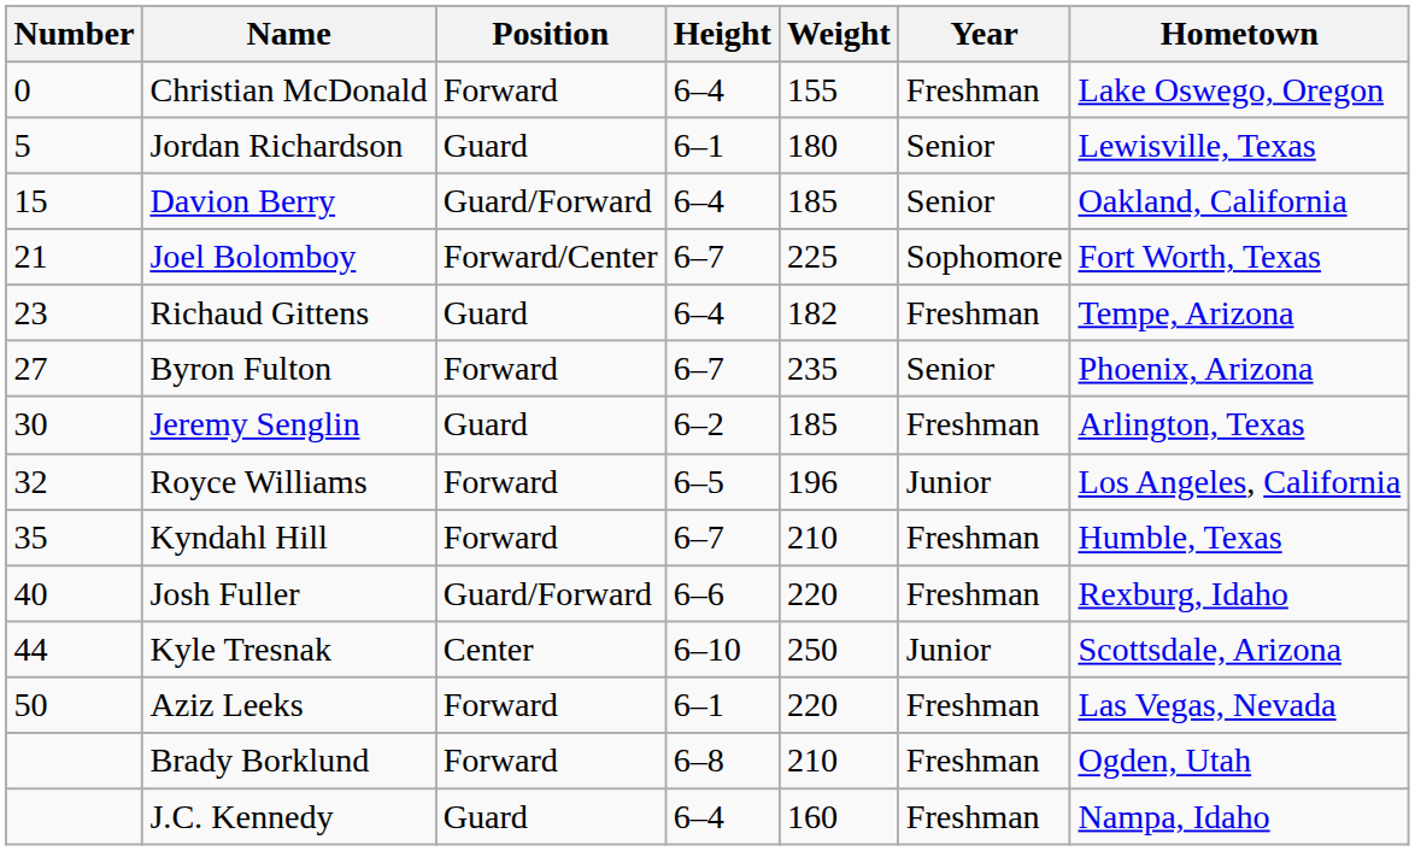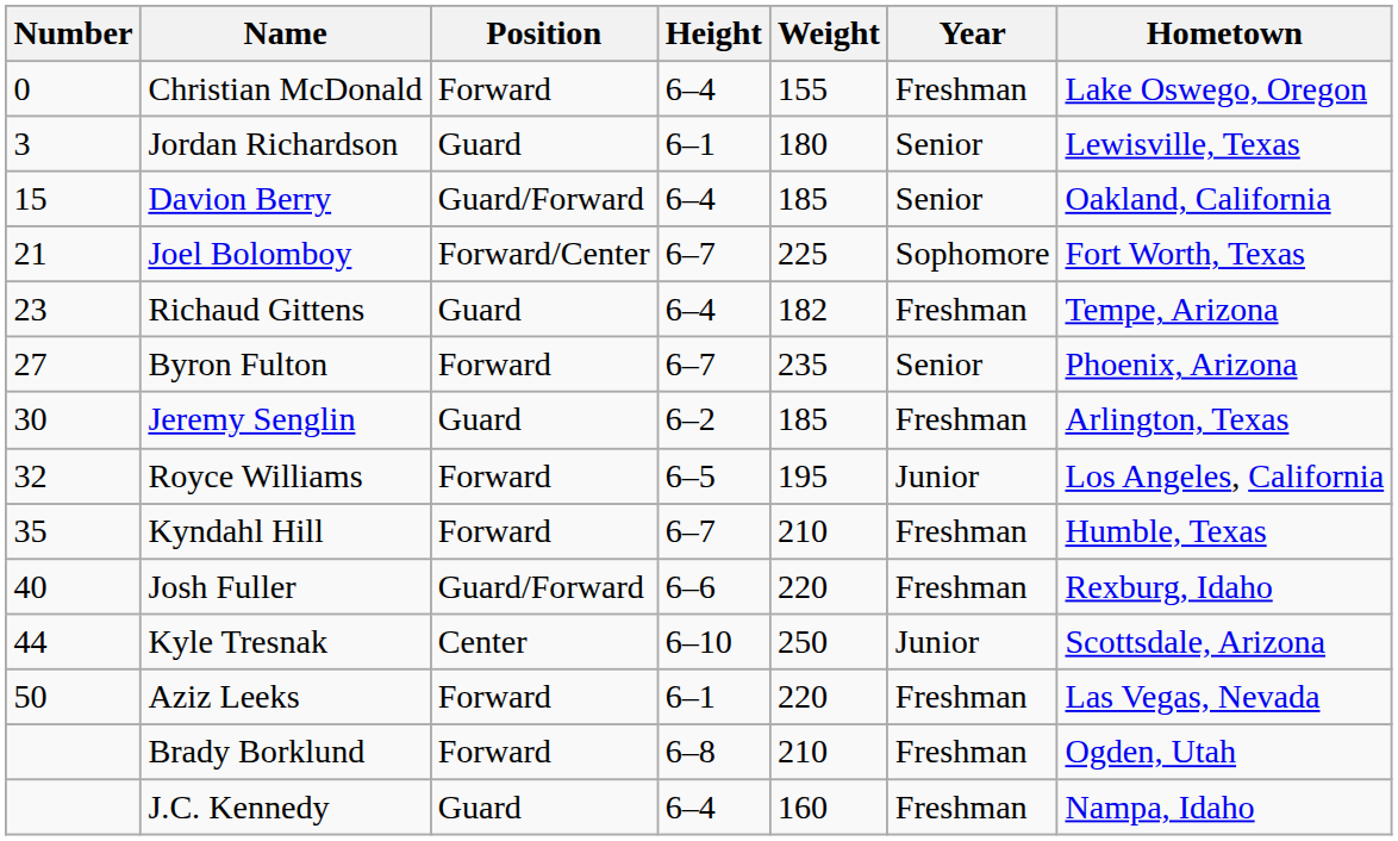Jordan Richardson | Number: 5 -> 3
Royce Williams | Weight: 196 -> 195
